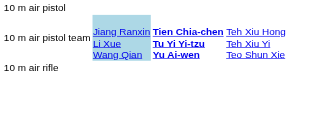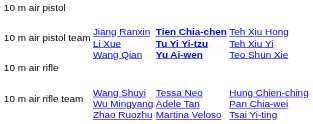10 m air pistol team | column 2: lightblue background -> no background
+ row: 10 m air rifle team | Wang Shuyi Wu Mingyang Zhao Ruozhu | Tessa Neo Adele Tan Martina Veloso | Hung Chien-ching Pan Chia-wei Tsai Yi-ting
